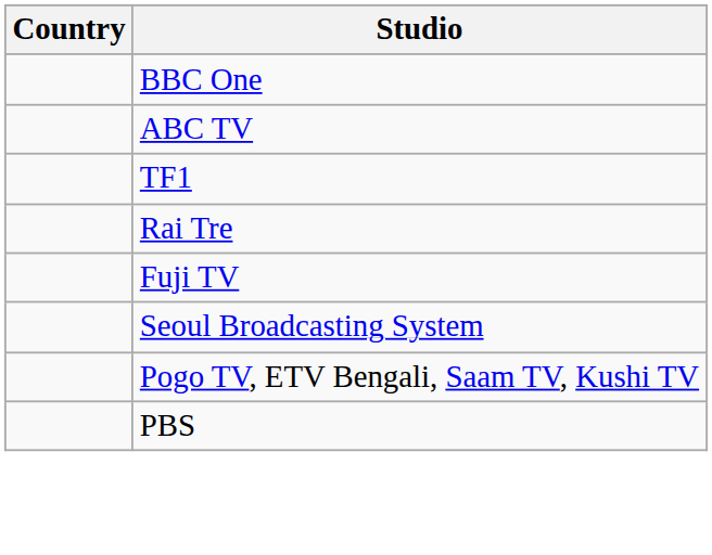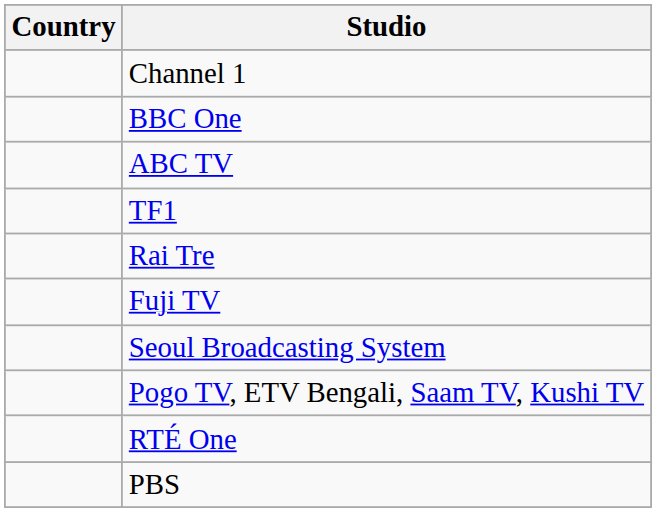+ row: Channel 1
+ row: RTÉ One
